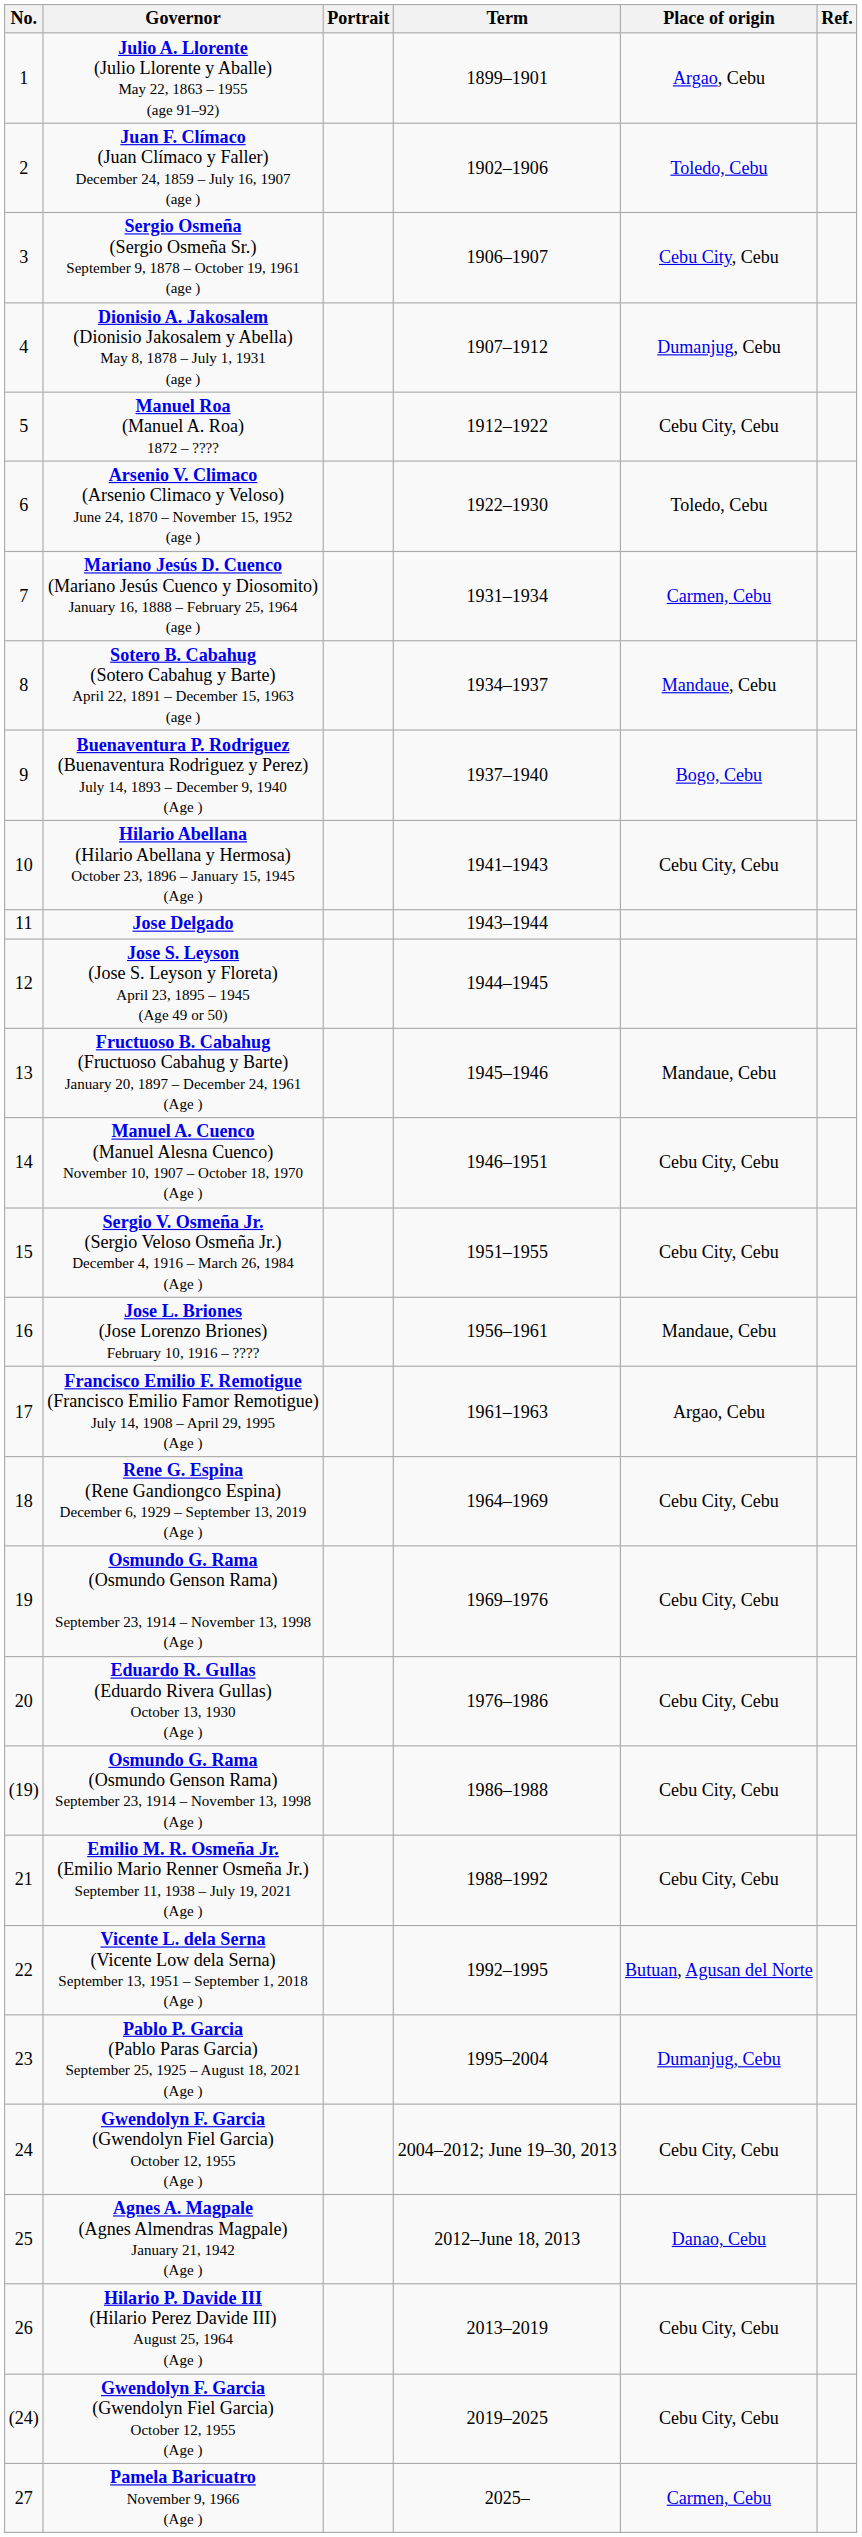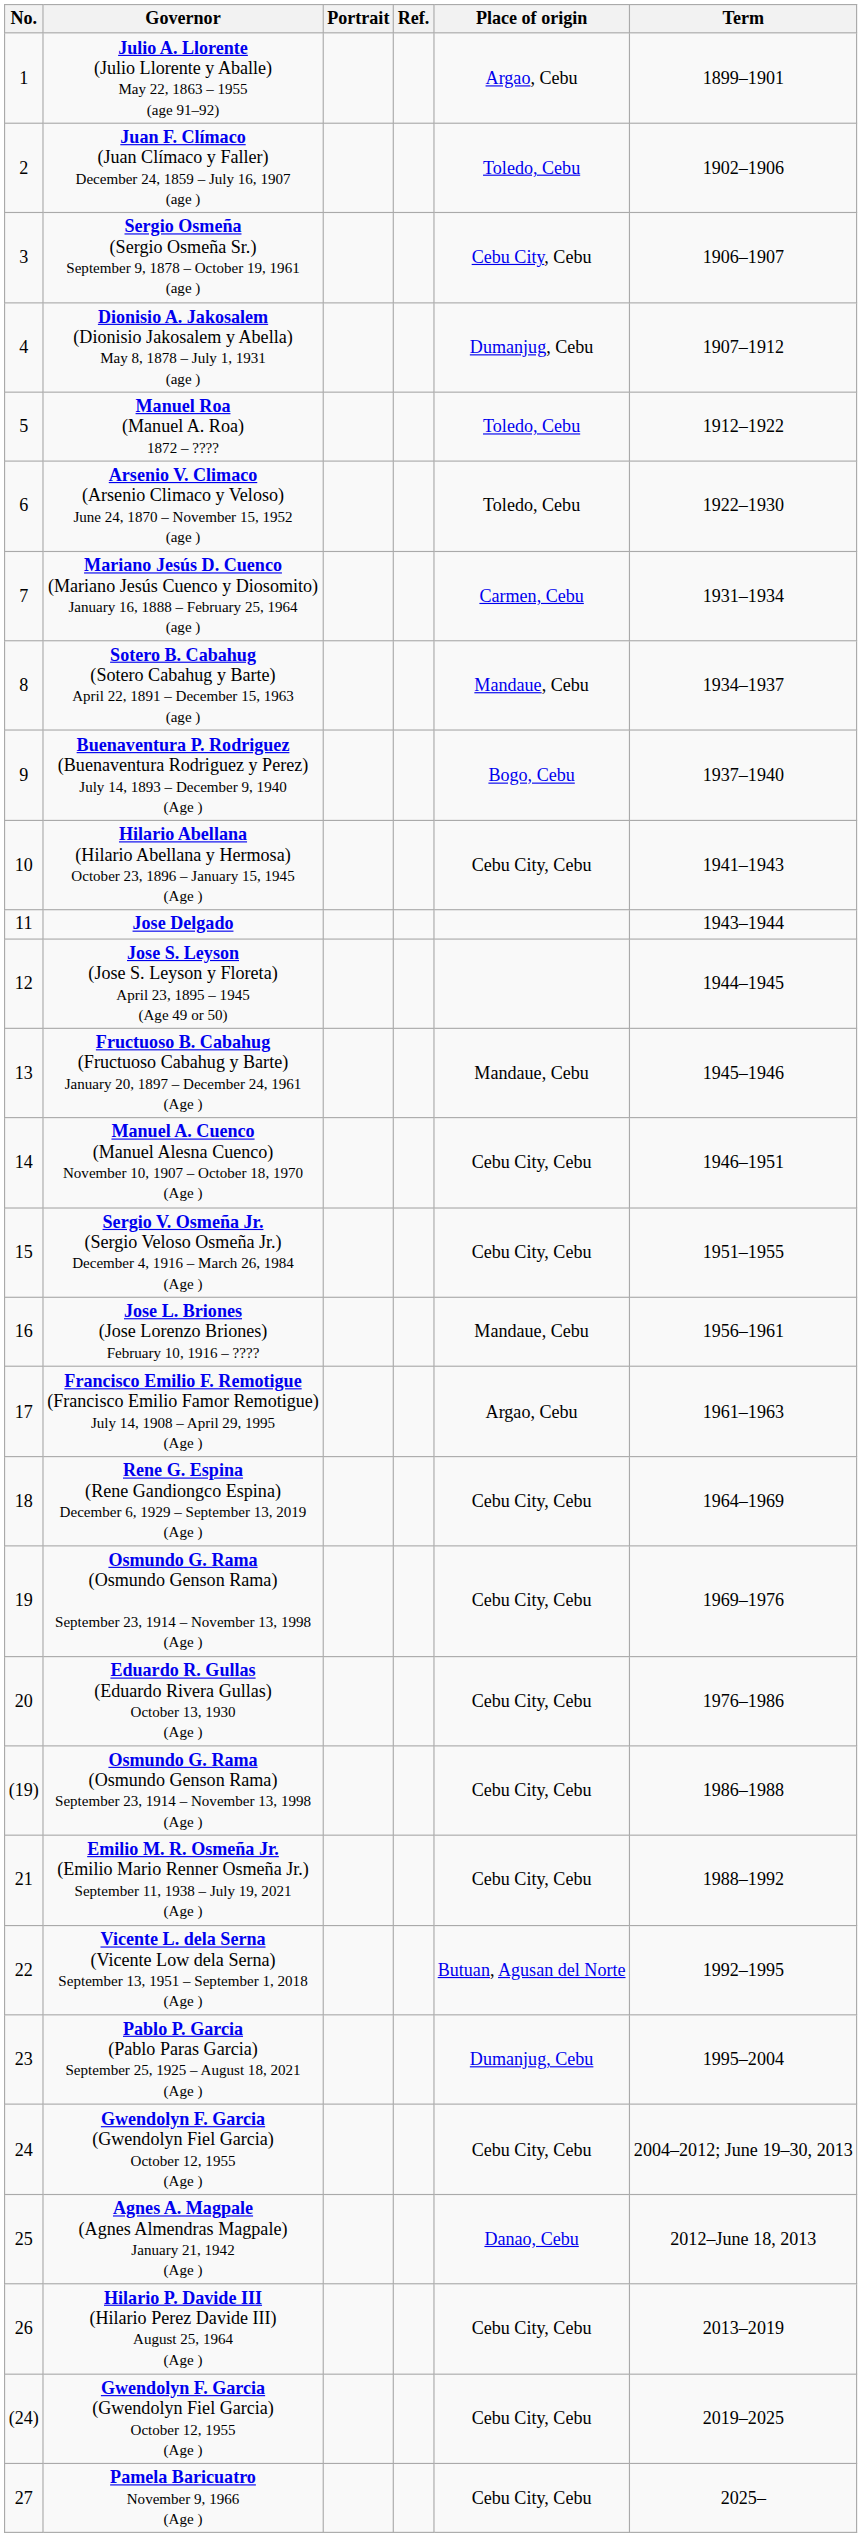columns swapped: Term <-> Ref.
Manuel Roa (Manuel A. Roa) 1872 – ???? | Place of origin: Cebu City, Cebu -> Toledo, Cebu
Pamela Baricuatro November 9, 1966 (Age ) | Place of origin: Carmen, Cebu -> Cebu City, Cebu
